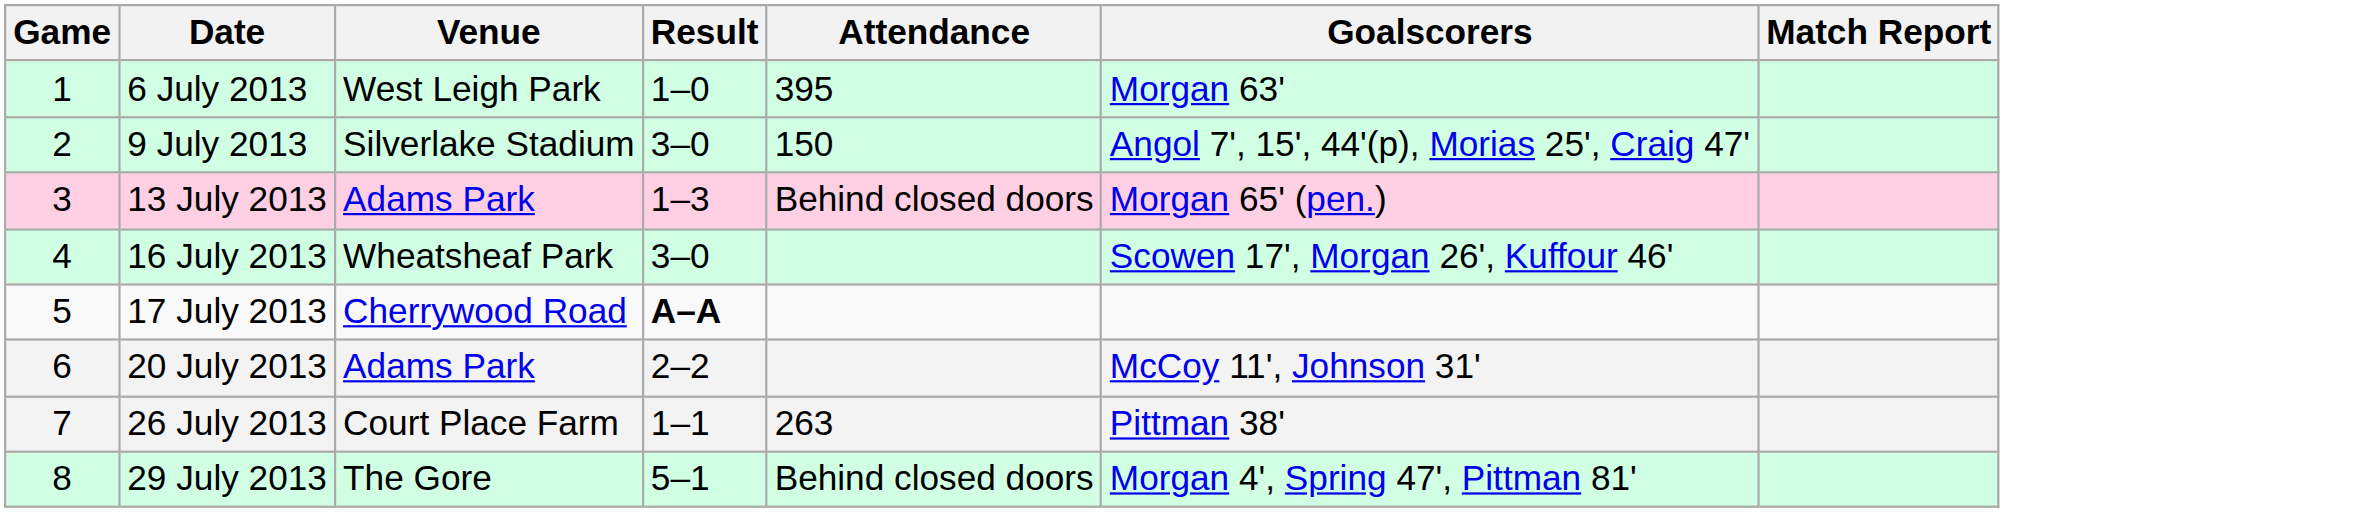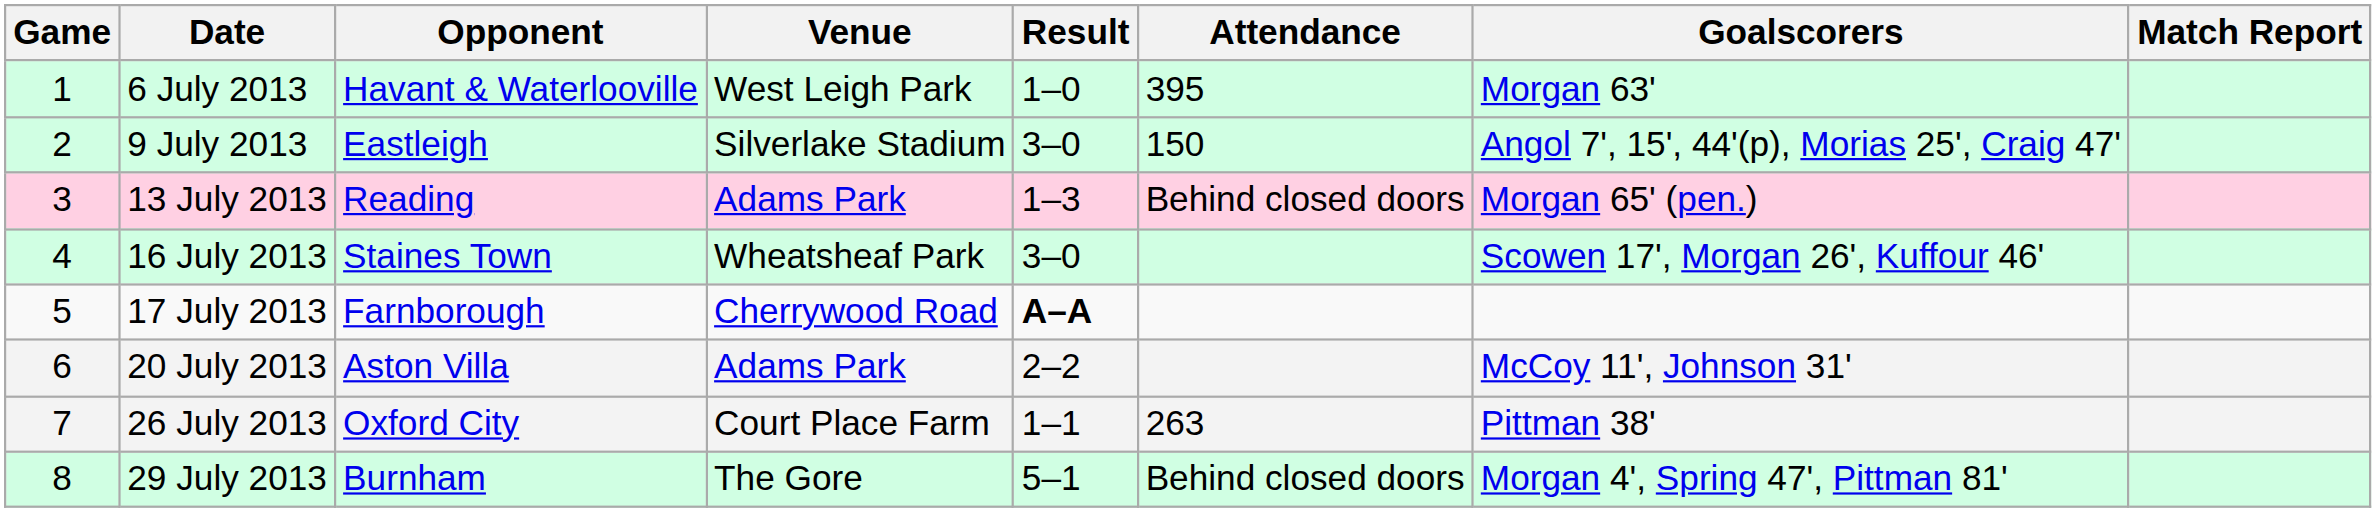+ column: Opponent | Havant & Waterlooville | Eastleigh | Reading | Staines Town | Farnborough | Aston Villa | Oxford City | Burnham
